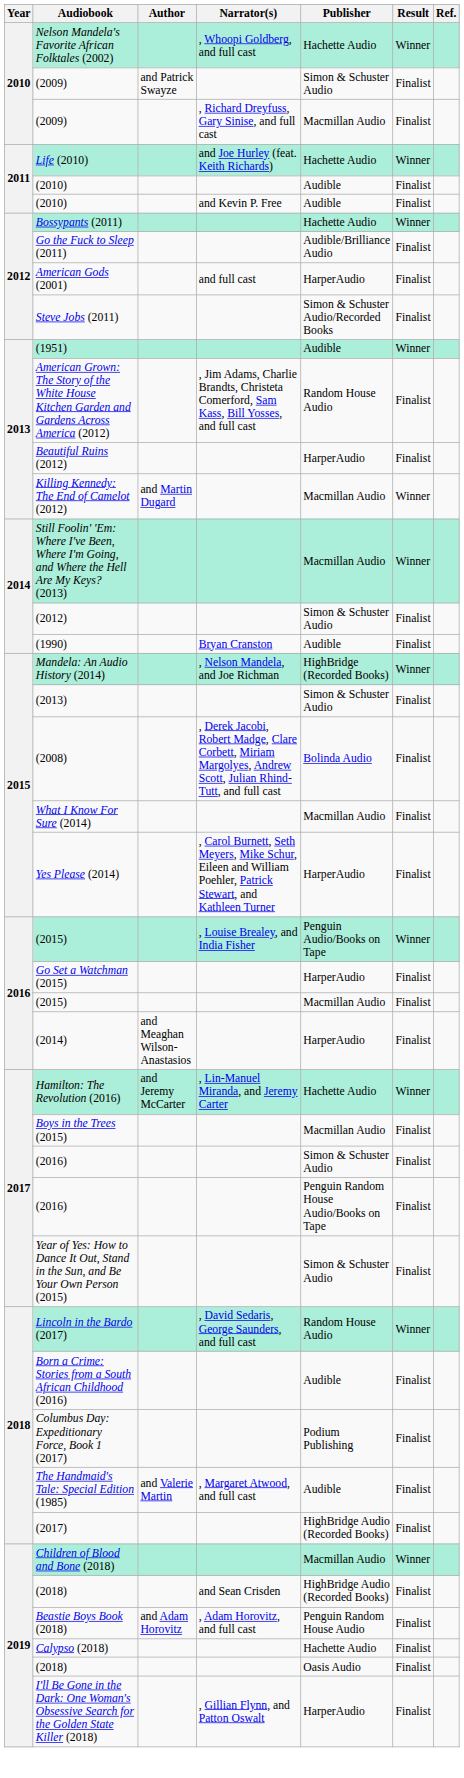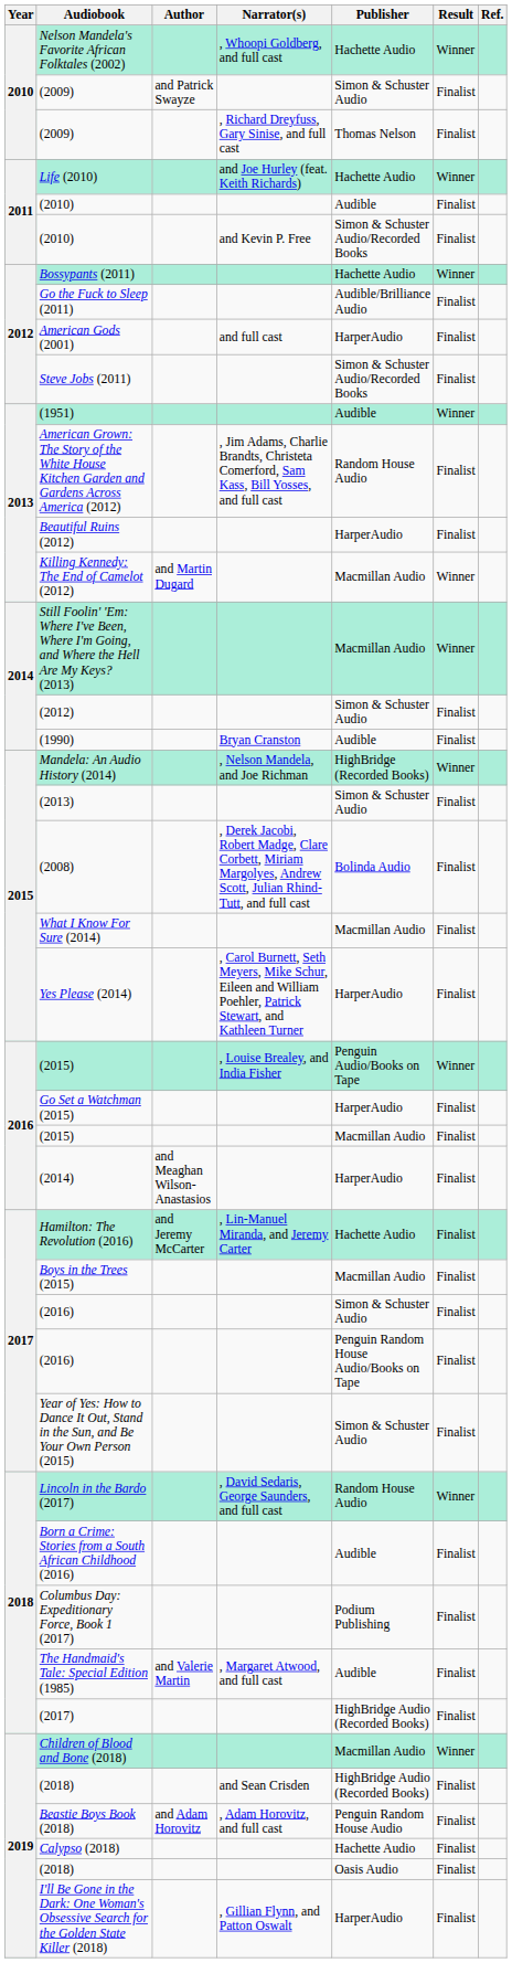(2009) / , Richard Dreyfuss, Gary Sinise, and full cast | Publisher: Macmillan Audio -> Thomas Nelson
(2010) / and Kevin P. Free | Publisher: Audible -> Simon & Schuster Audio/Recorded Books
Hamilton: The Revolution (2016) | Result: Winner -> Finalist
